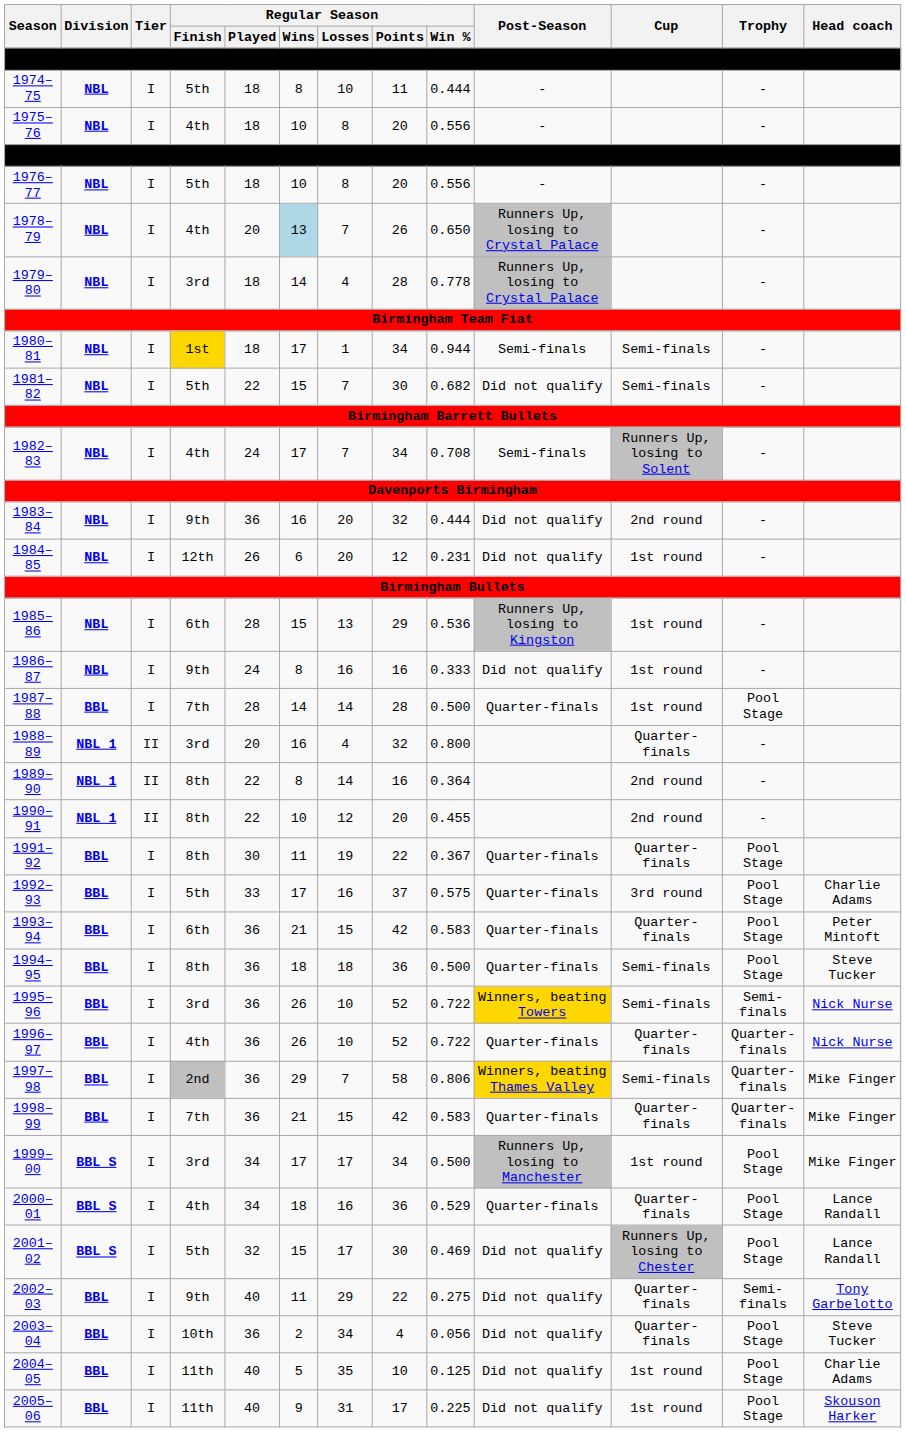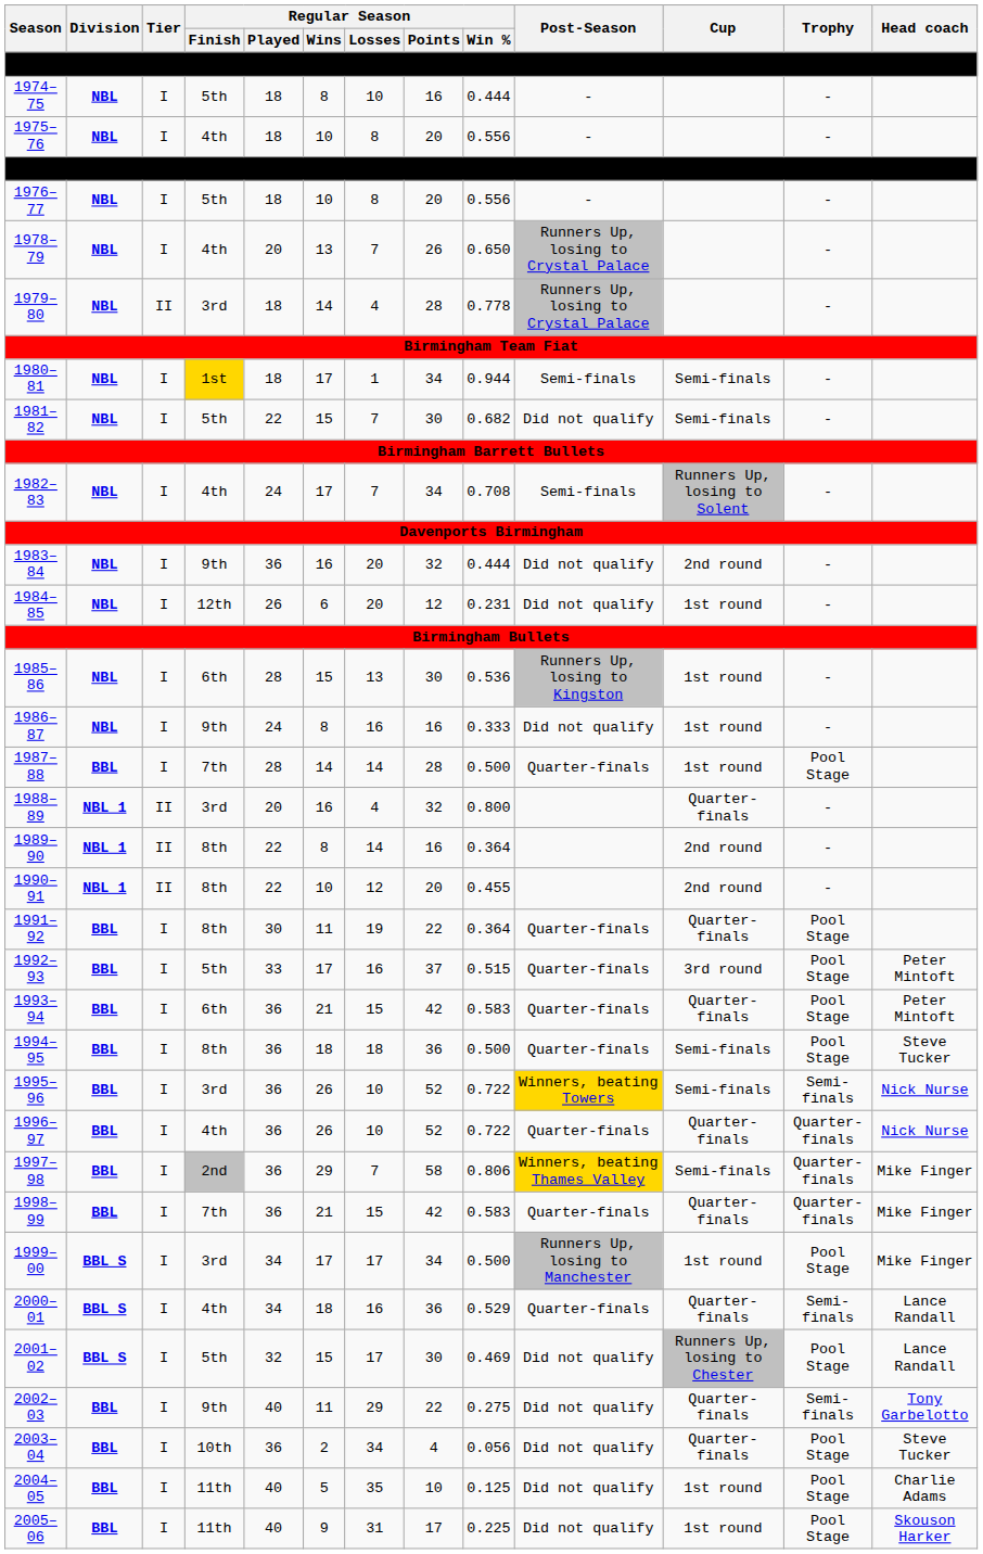1974–75 | Regular Season / Points: 11 -> 16
1978–79 | Regular Season / Wins: lightblue background -> no background
1979–80 | Tier: I -> II
1985–86 | Regular Season / Points: 29 -> 30
1991–92 | Regular Season / Win %: 0.367 -> 0.364
1992–93 | Regular Season / Win %: 0.575 -> 0.515
1992–93 | Head coach: Charlie Adams -> Peter Mintoft
2000–01 | Trophy: Pool Stage -> Semi-finals
